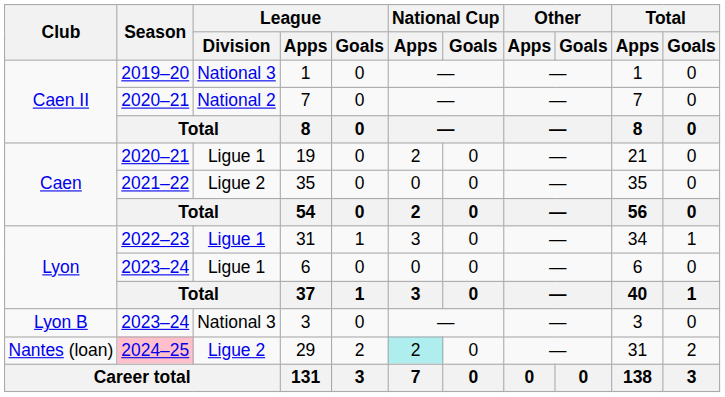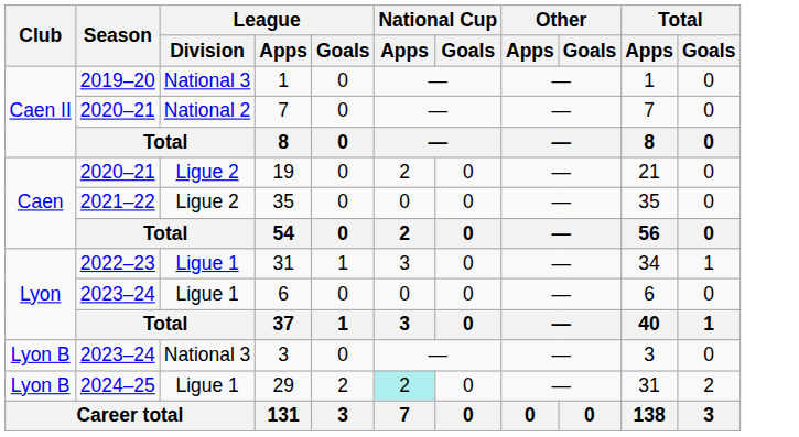19 | League / Division: Ligue 1 -> Ligue 2
29 | Club: Nantes (loan) -> Lyon B
29 | Season: pink background -> no background
29 | League / Division: Ligue 2 -> Ligue 1
